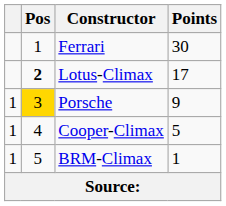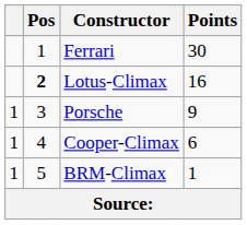Lotus-Climax | Points: 17 -> 16
Porsche | Pos: gold background -> no background
Cooper-Climax | Points: 5 -> 6
